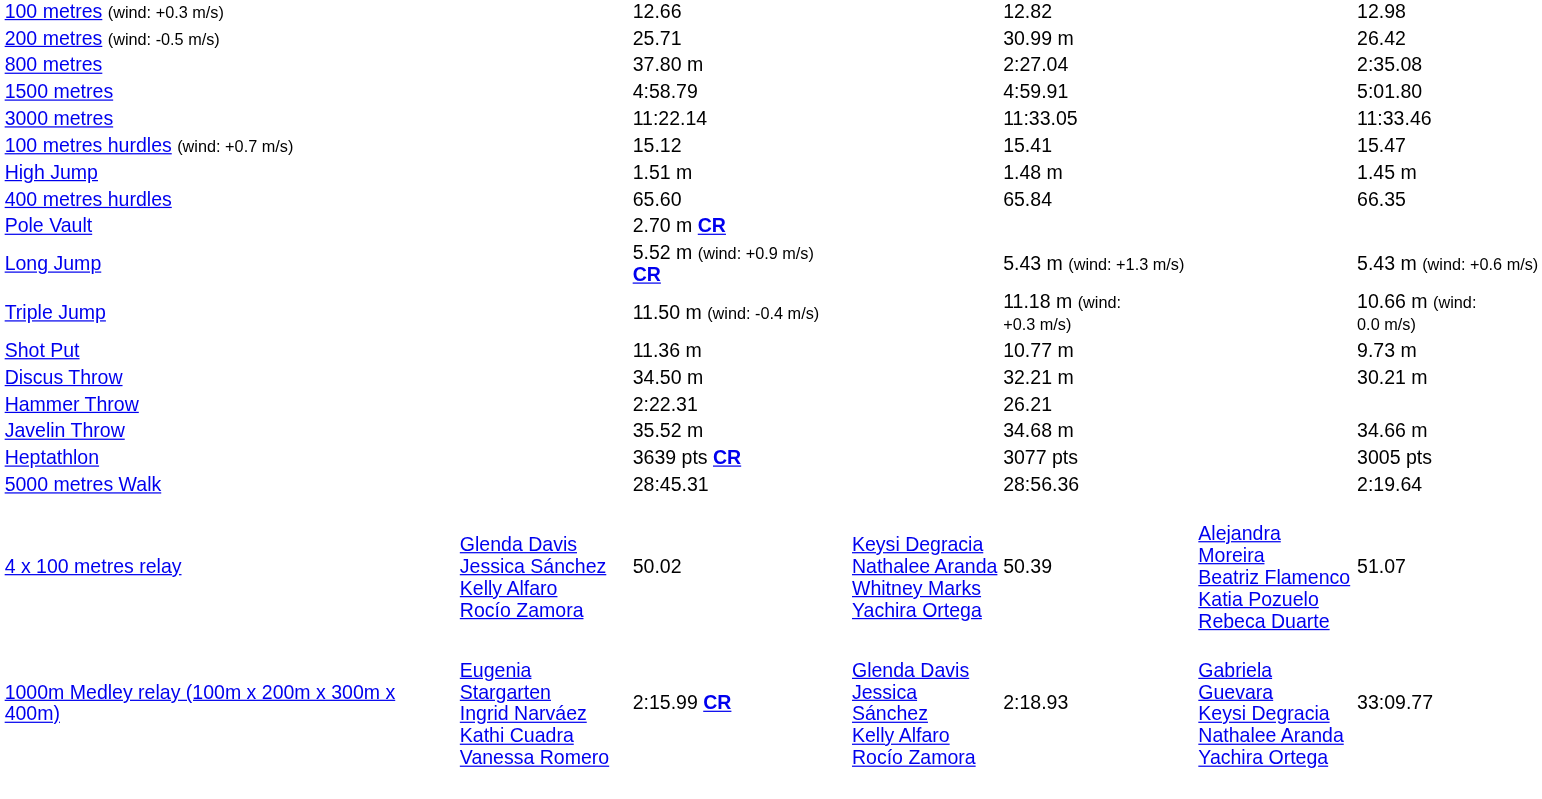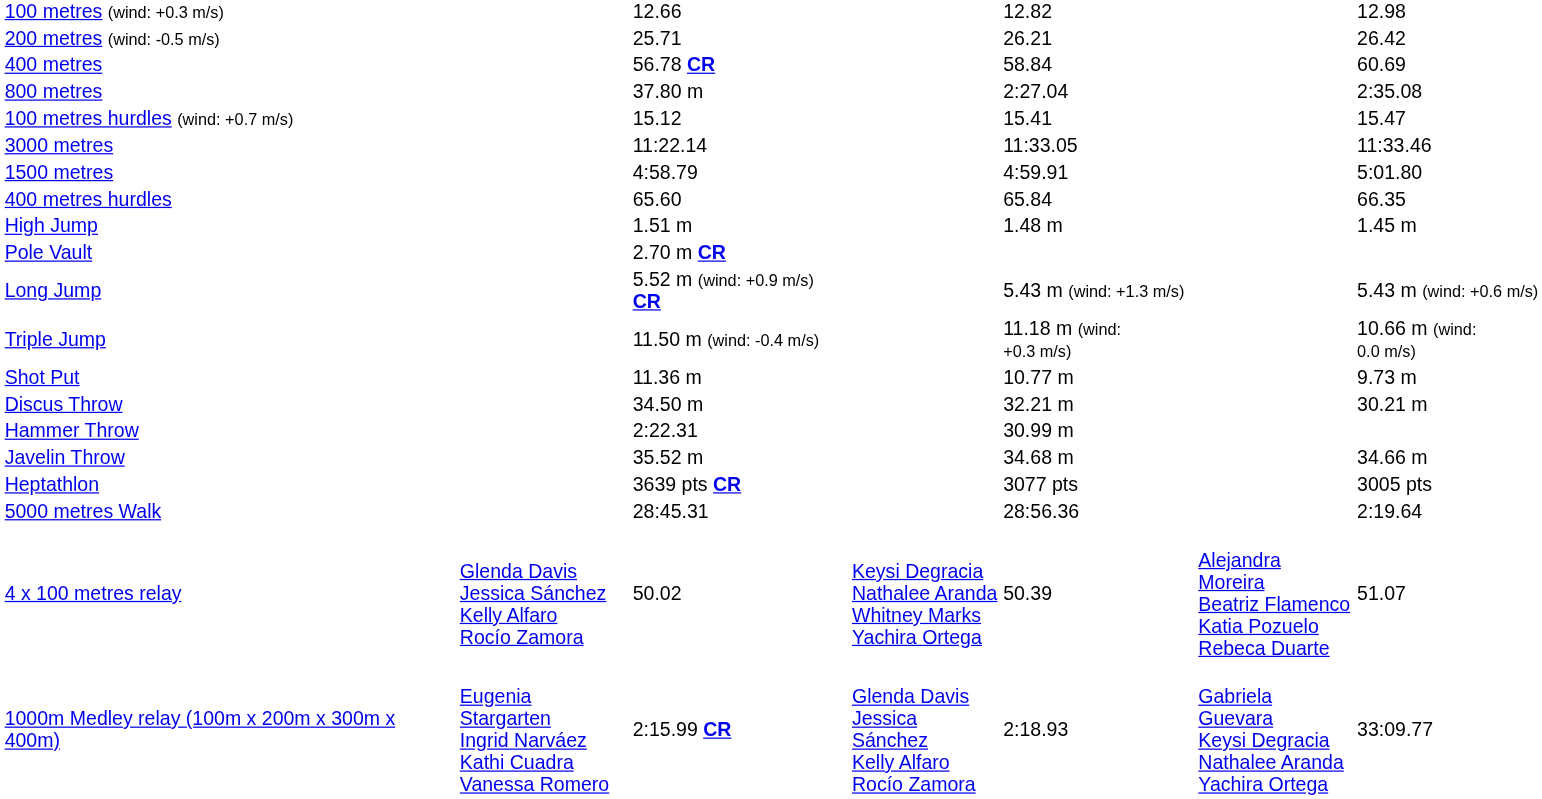200 metres (wind: -0.5 m/s) | column 5: 30.99 m -> 26.21
+ row: 400 metres | 56.78 CR | 58.84 | 60.69
rows swapped: 1500 metres <-> 100 metres hurdles (wind: +0.7 m/s)
rows swapped: 400 metres hurdles <-> High Jump
Hammer Throw | column 5: 26.21 -> 30.99 m
